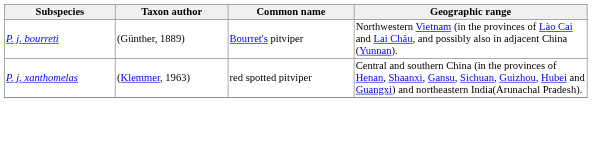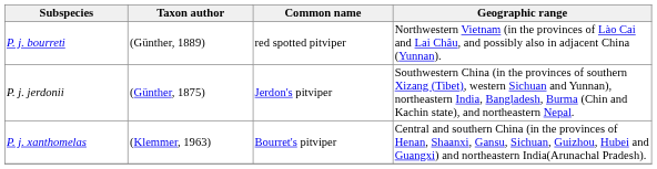P. j. bourreti | Common name: Bourret's pitviper -> red spotted pitviper
+ row: P. j. jerdonii | (Günther, 1875) | Jerdon's pitviper | Southwestern China (in the provinces of southern Xizang (Tibet), western Sichuan and Yunnan), northeastern India, Bangladesh, Burma (Chin and Kachin state), and northeastern Nepal.
P. j. xanthomelas | Common name: red spotted pitviper -> Bourret's pitviper
